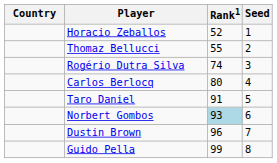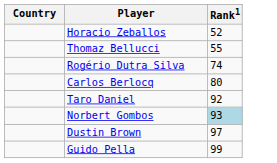- column: Seed | 1 | 2 | 3 | 4 | 5 | 6 | 7 | 8
Taro Daniel | Rank1: 91 -> 92
Dustin Brown | Rank1: 96 -> 97
